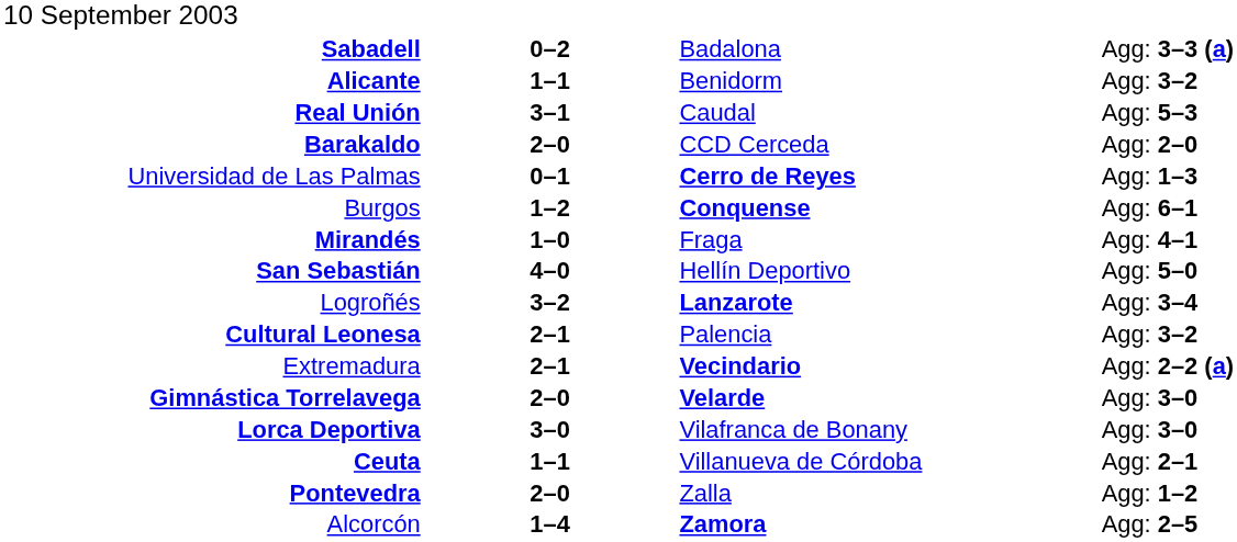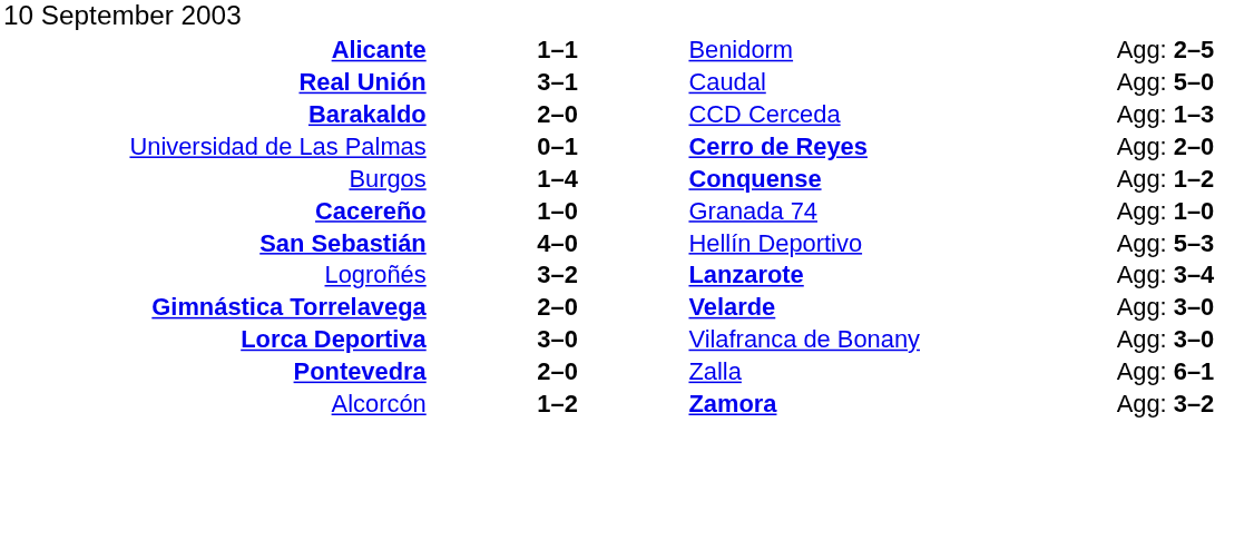- row: Sabadell | 0–2 | Badalona | Agg: 3–3 (a)
Alicante | column 4: Agg: 3–2 -> Agg: 2–5
Real Unión | column 4: Agg: 5–3 -> Agg: 5–0
Barakaldo | column 4: Agg: 2–0 -> Agg: 1–3
Universidad de Las Palmas | column 4: Agg: 1–3 -> Agg: 2–0
Burgos | column 2: 1–2 -> 1–4
Burgos | column 4: Agg: 6–1 -> Agg: 1–2
- row: Mirandés | 1–0 | Fraga | Agg: 4–1
+ row: Cacereño | 1–0 | Granada 74 | Agg: 1–0
San Sebastián | column 4: Agg: 5–0 -> Agg: 5–3
- row: Cultural Leonesa | 2–1 | Palencia | Agg: 3–2
- row: Extremadura | 2–1 | Vecindario | Agg: 2–2 (a)
- row: Ceuta | 1–1 | Villanueva de Córdoba | Agg: 2–1
Pontevedra | column 4: Agg: 1–2 -> Agg: 6–1
Alcorcón | column 2: 1–4 -> 1–2
Alcorcón | column 4: Agg: 2–5 -> Agg: 3–2
